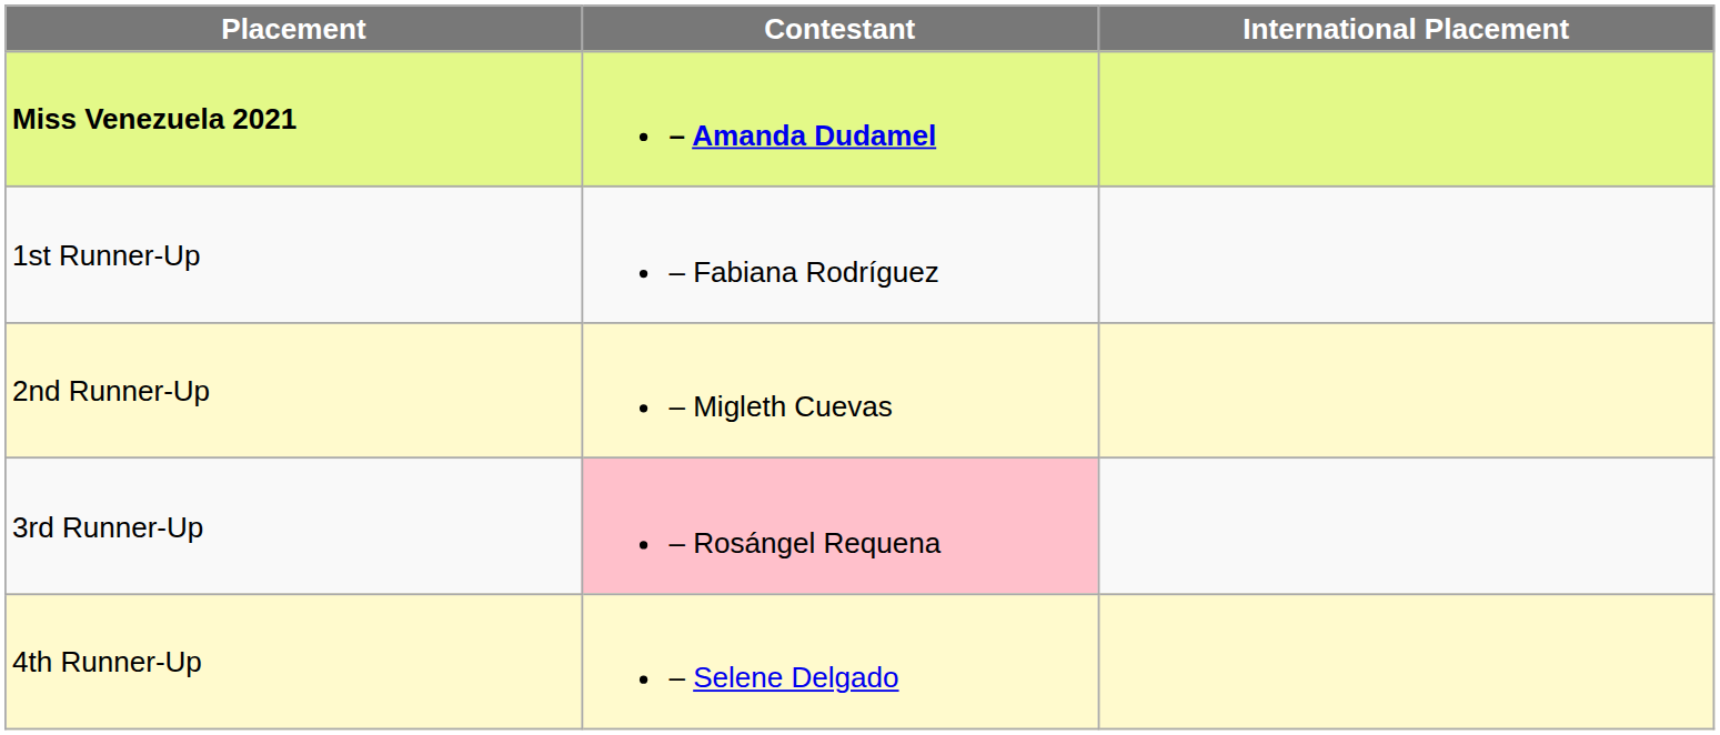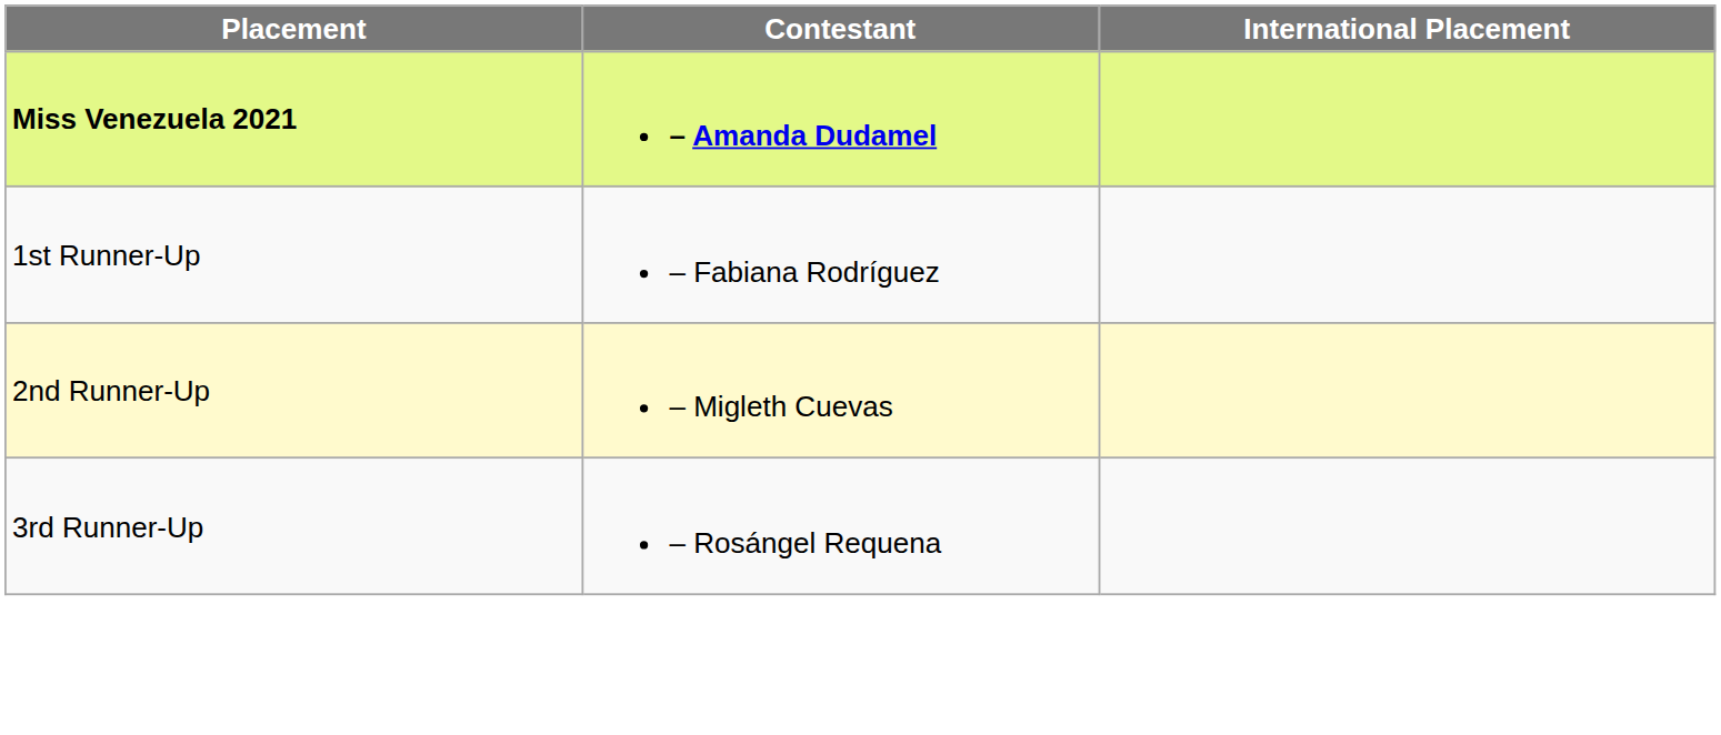3rd Runner-Up | Contestant: pink background -> no background
- row: 4th Runner-Up | – Selene Delgado
